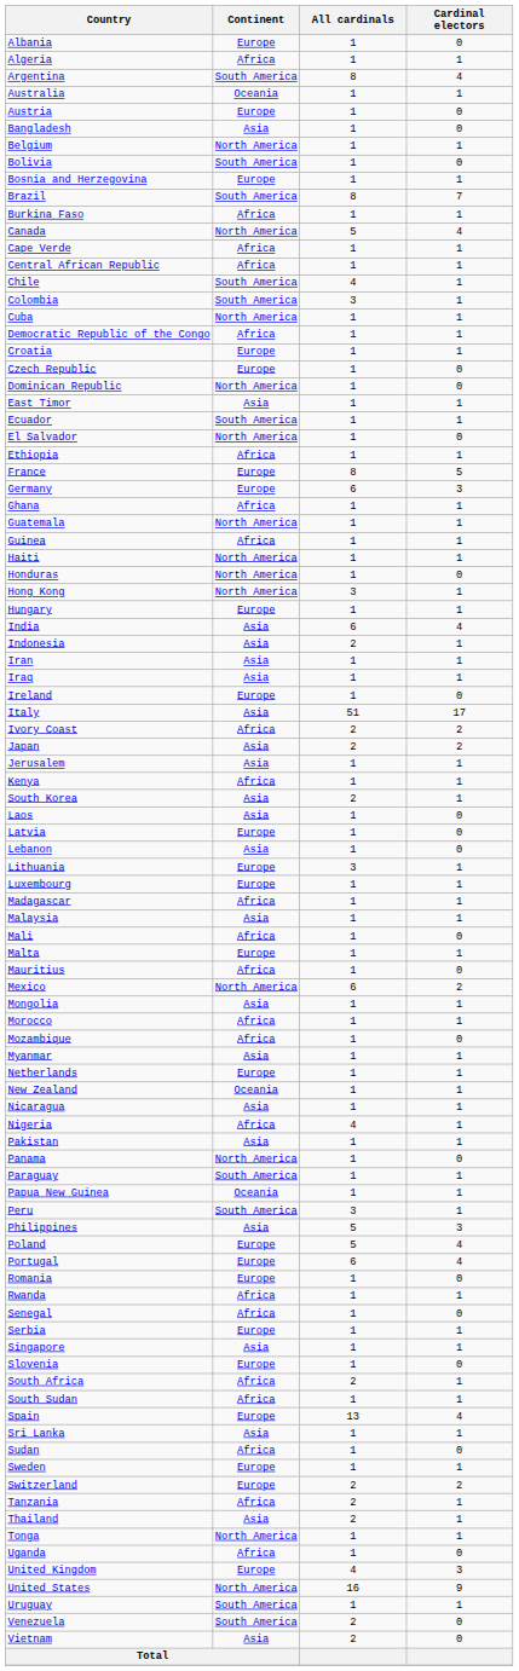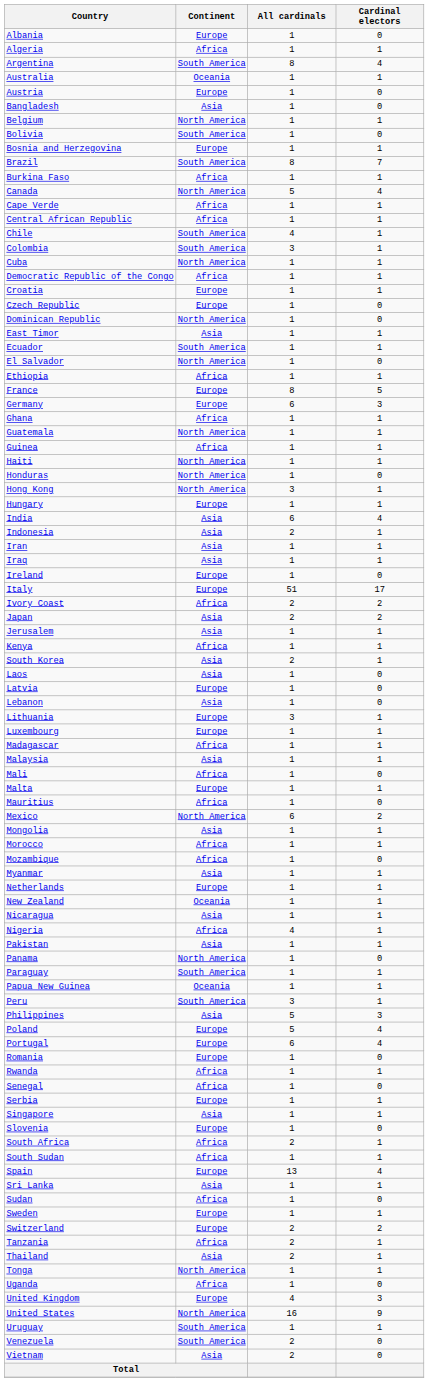Italy | Continent: Asia -> Europe
